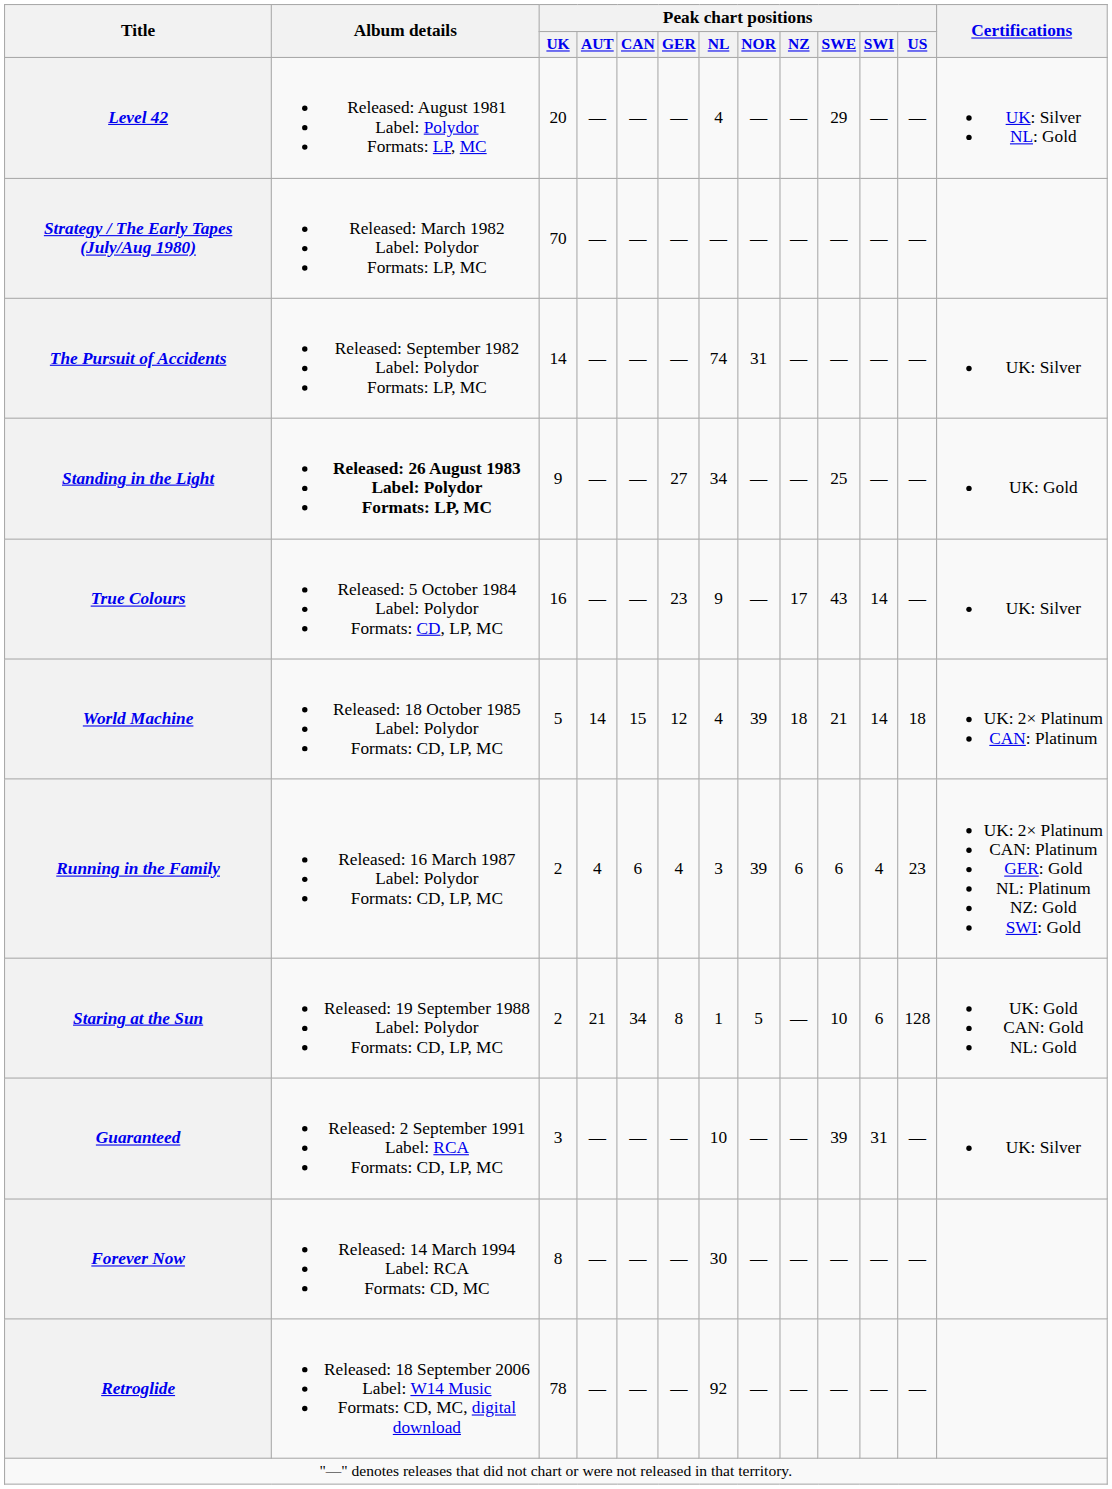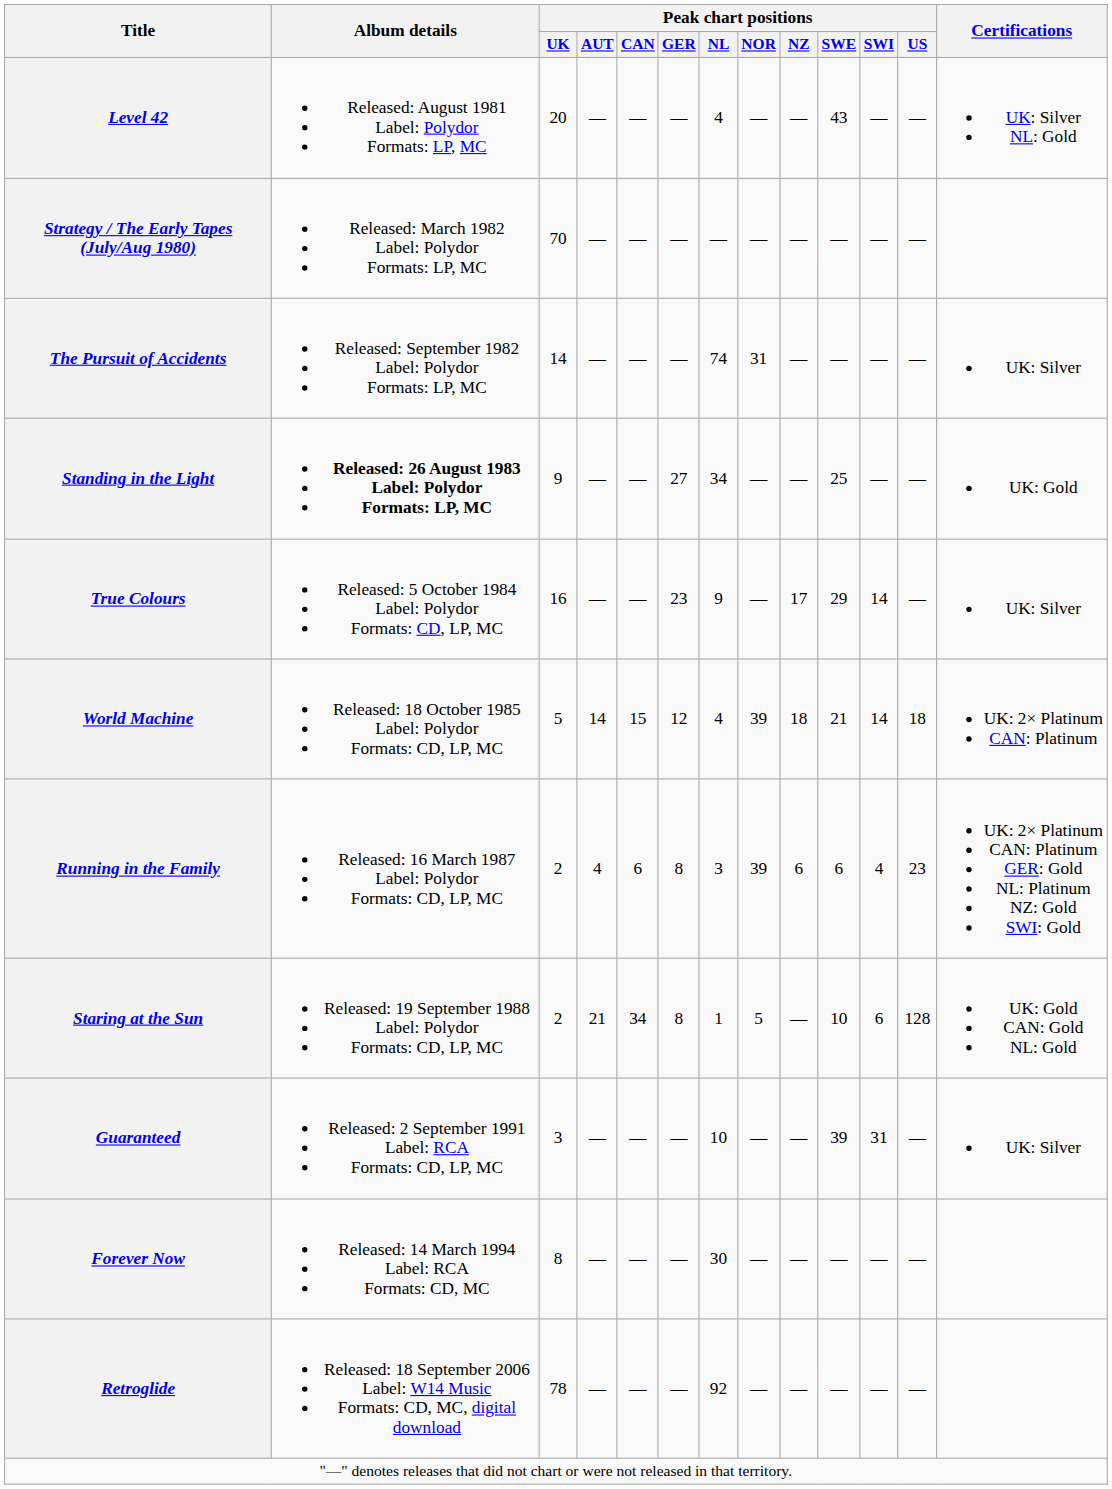Level 42 | Peak chart positions / SWE: 29 -> 43
True Colours | Peak chart positions / SWE: 43 -> 29
Running in the Family | Peak chart positions / GER: 4 -> 8
